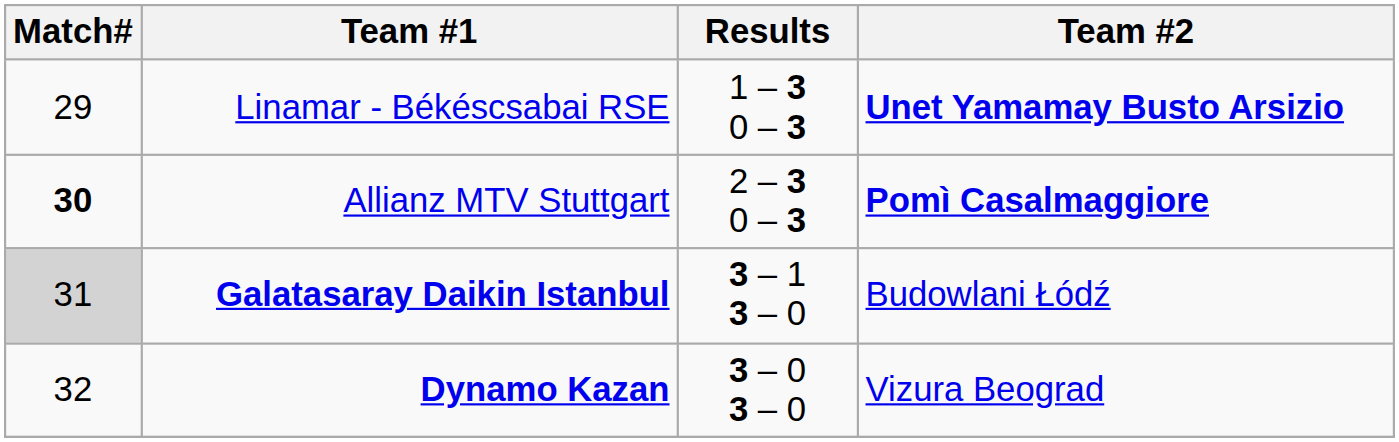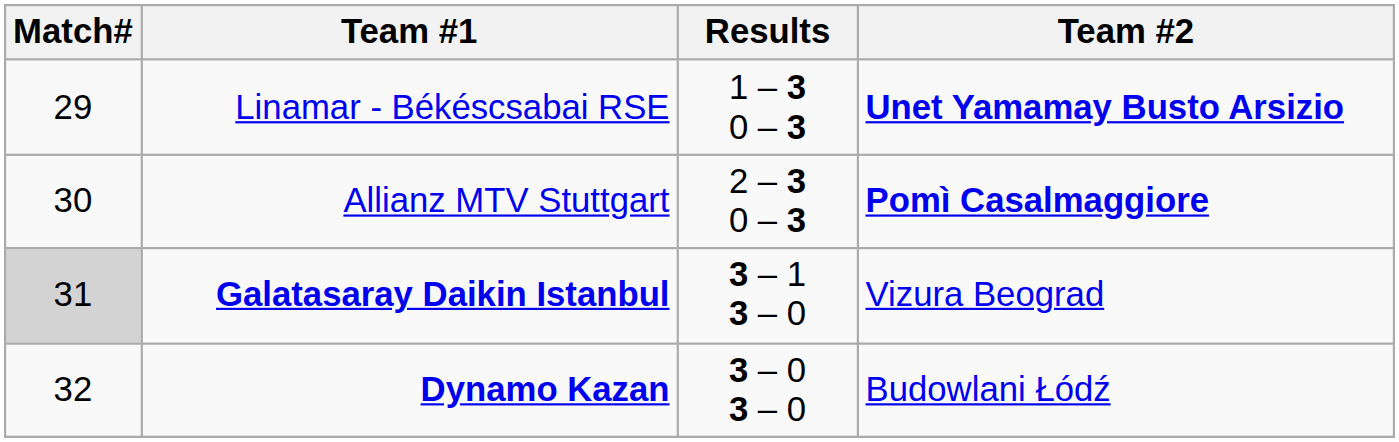Allianz MTV Stuttgart | Match#: bold -> normal
Galatasaray Daikin Istanbul | Team #2: Budowlani Łódź -> Vizura Beograd
Dynamo Kazan | Team #2: Vizura Beograd -> Budowlani Łódź
